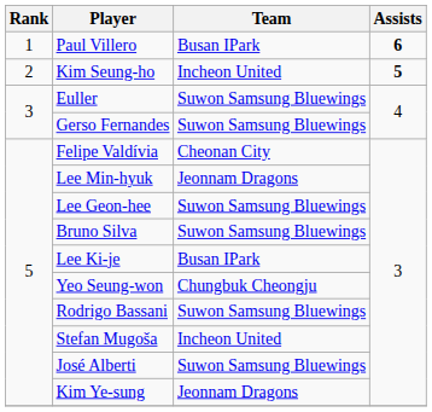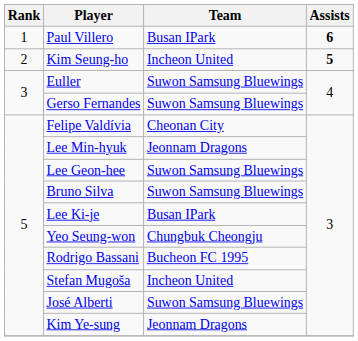Rodrigo Bassani | Team: Suwon Samsung Bluewings -> Bucheon FC 1995
